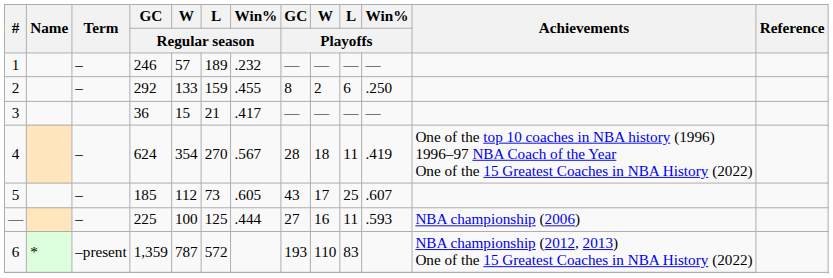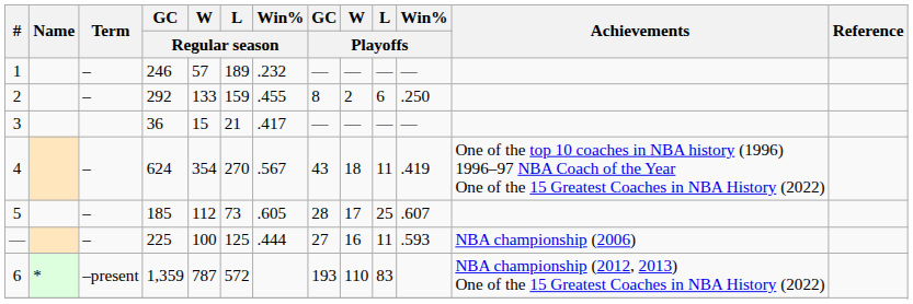4 | GC / Playoffs: 28 -> 43
5 | GC / Playoffs: 43 -> 28
